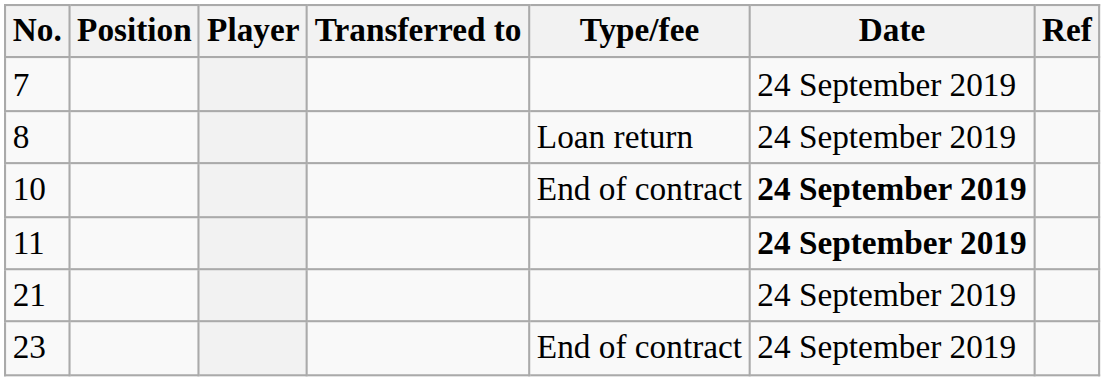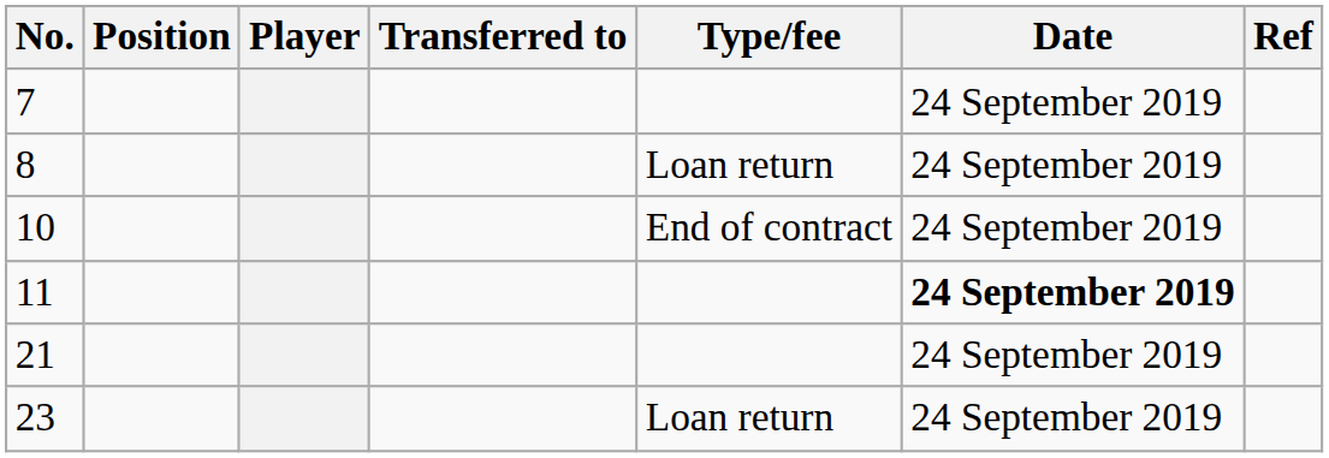10 | Date: bold -> normal
23 | Type/fee: End of contract -> Loan return
